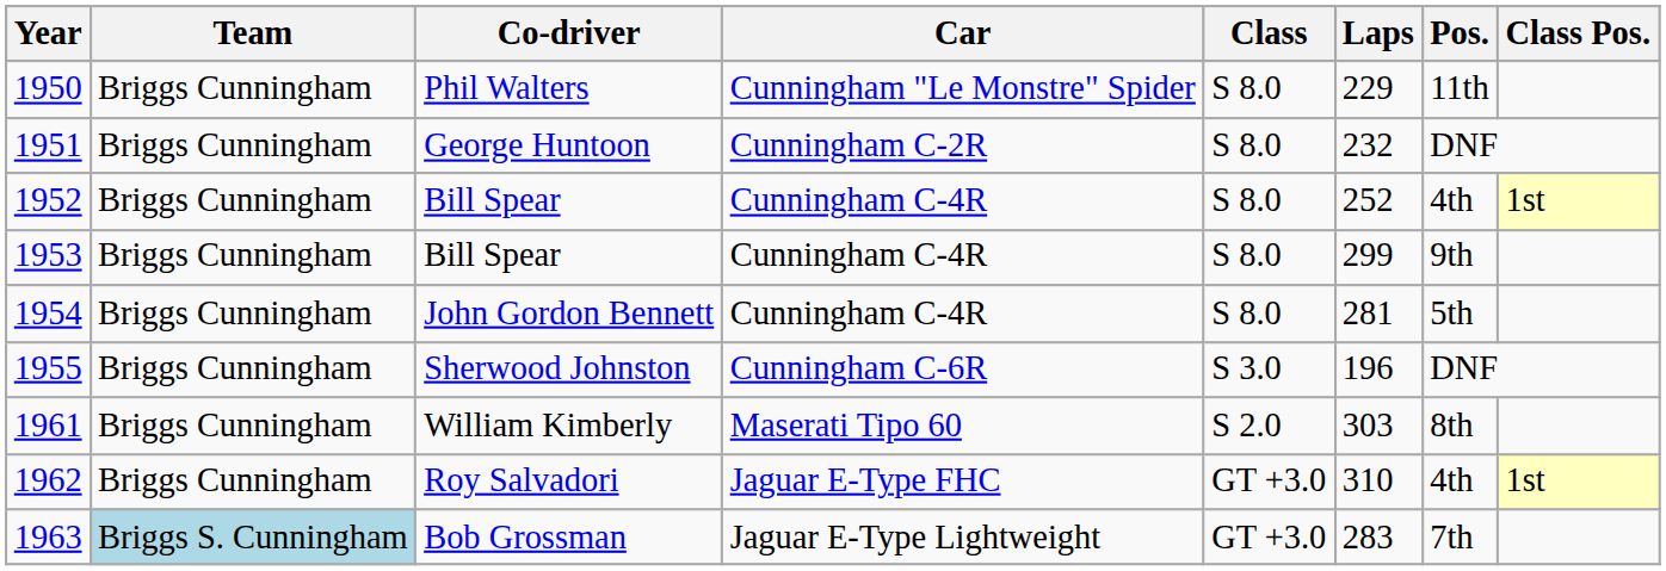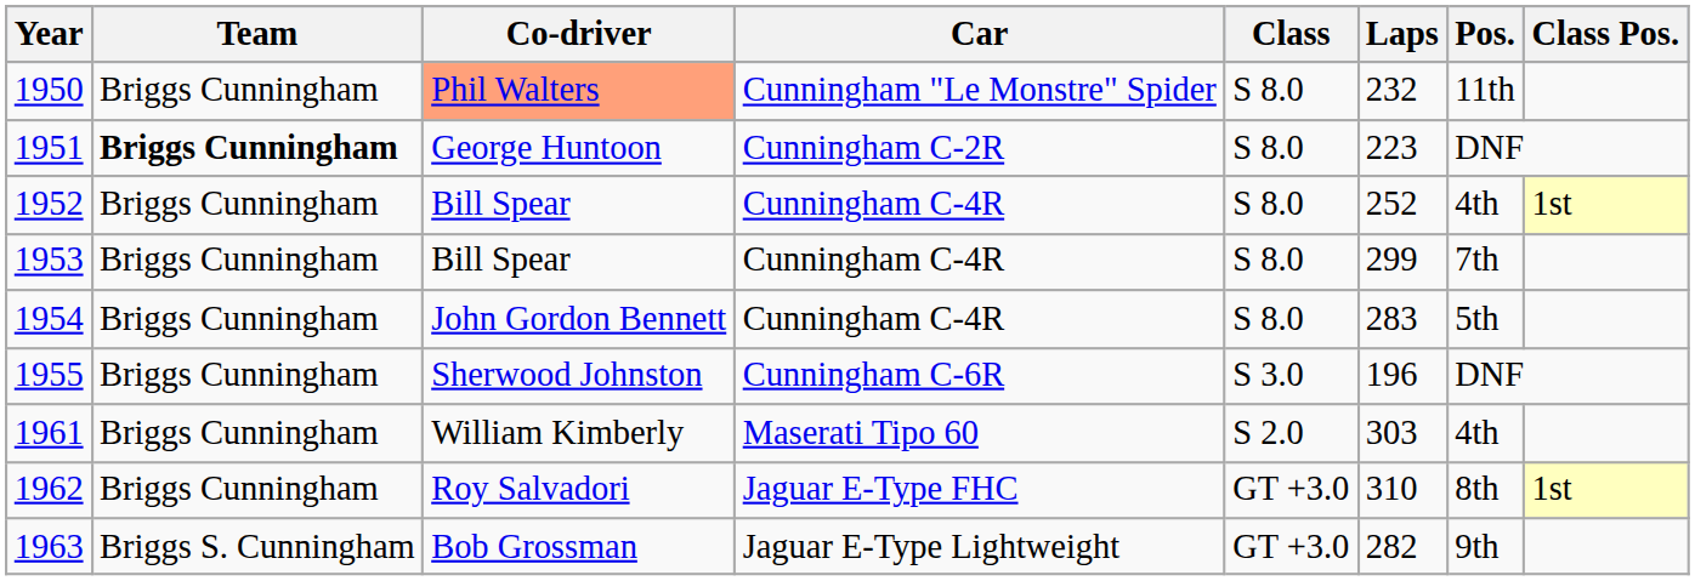1950 | Co-driver: no background -> lightsalmon background
1950 | Laps: 229 -> 232
1951 | Team: normal -> bold
1951 | Laps: 232 -> 223
1953 | Pos.: 9th -> 7th
1954 | Laps: 281 -> 283
1961 | Pos.: 8th -> 4th
1962 | Pos.: 4th -> 8th
1963 | Team: lightblue background -> no background
1963 | Laps: 283 -> 282
1963 | Pos.: 7th -> 9th
